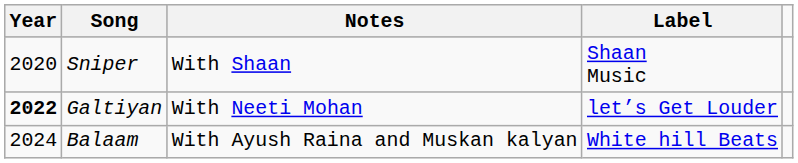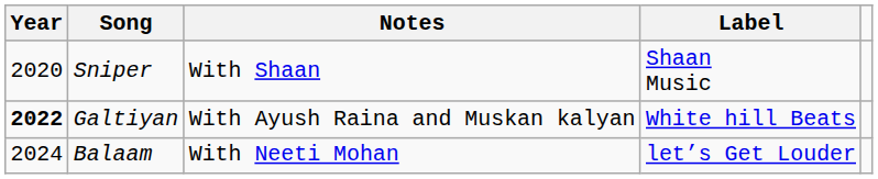Galtiyan | Notes: With Neeti Mohan -> With Ayush Raina and Muskan kalyan
Galtiyan | Label: let’s Get Louder -> White hill Beats
Balaam | Notes: With Ayush Raina and Muskan kalyan -> With Neeti Mohan
Balaam | Label: White hill Beats -> let’s Get Louder
